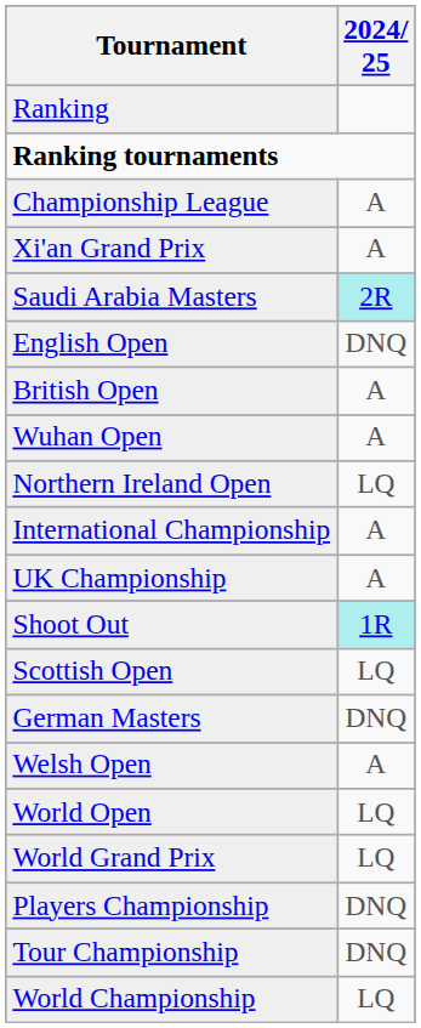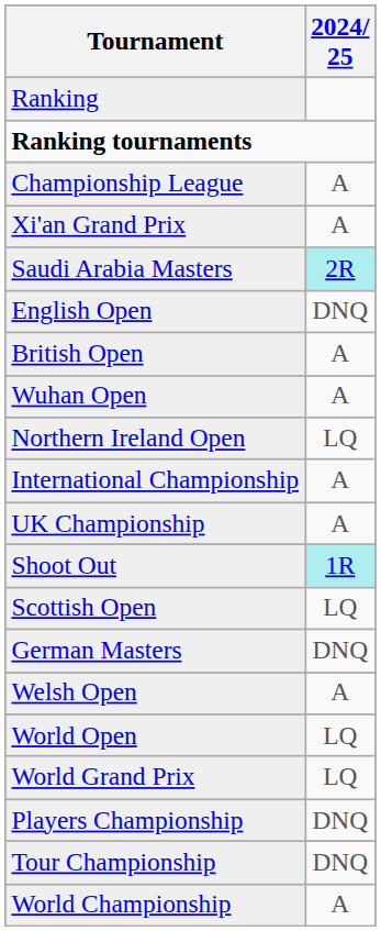World Championship | 2024/ 25: LQ -> A
